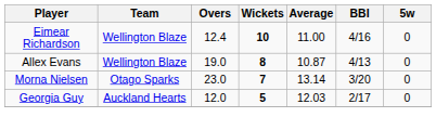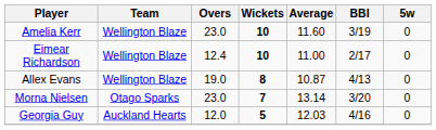+ row: Amelia Kerr | Wellington Blaze | 23.0 | 10 | 11.60 | 3/19 | 0
Eimear Richardson | BBI: 4/16 -> 2/17
Georgia Guy | BBI: 2/17 -> 4/16
